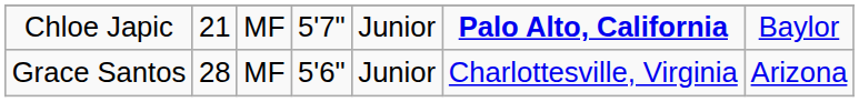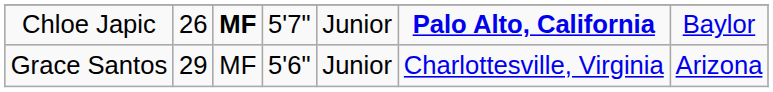Chloe Japic | column 2: 21 -> 26
Chloe Japic | column 3: normal -> bold
Grace Santos | column 2: 28 -> 29
